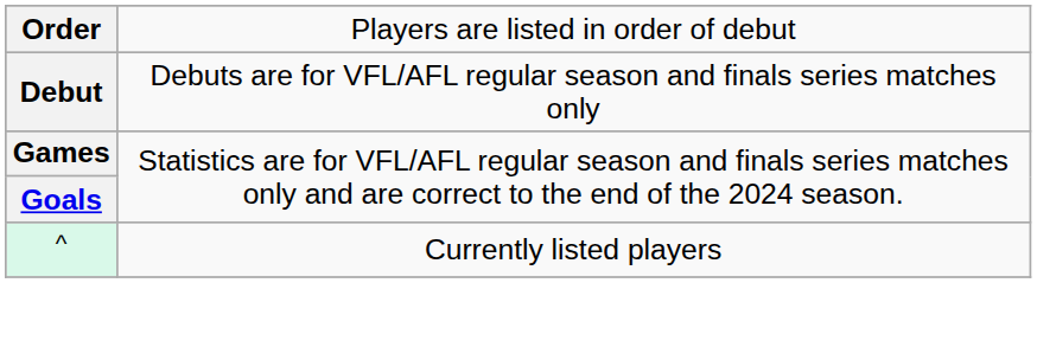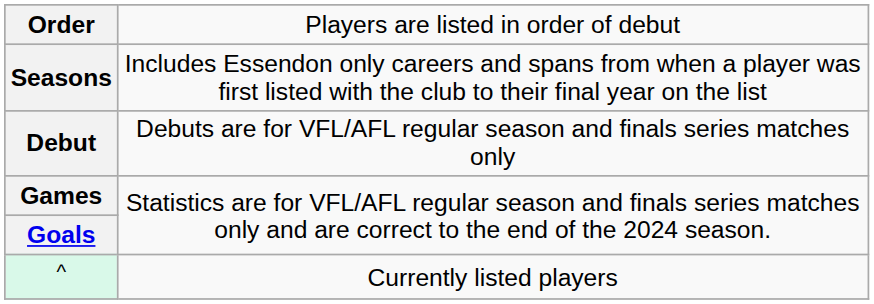+ row: Seasons | Includes Essendon only careers and spans from when a player was first listed with the club to their final year on the list
